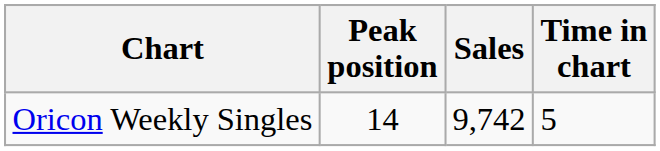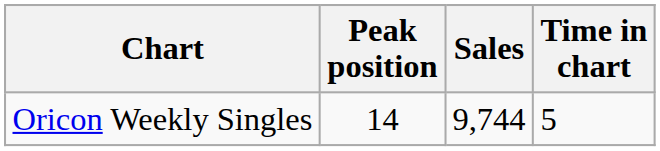Oricon Weekly Singles | Sales: 9,742 -> 9,744
